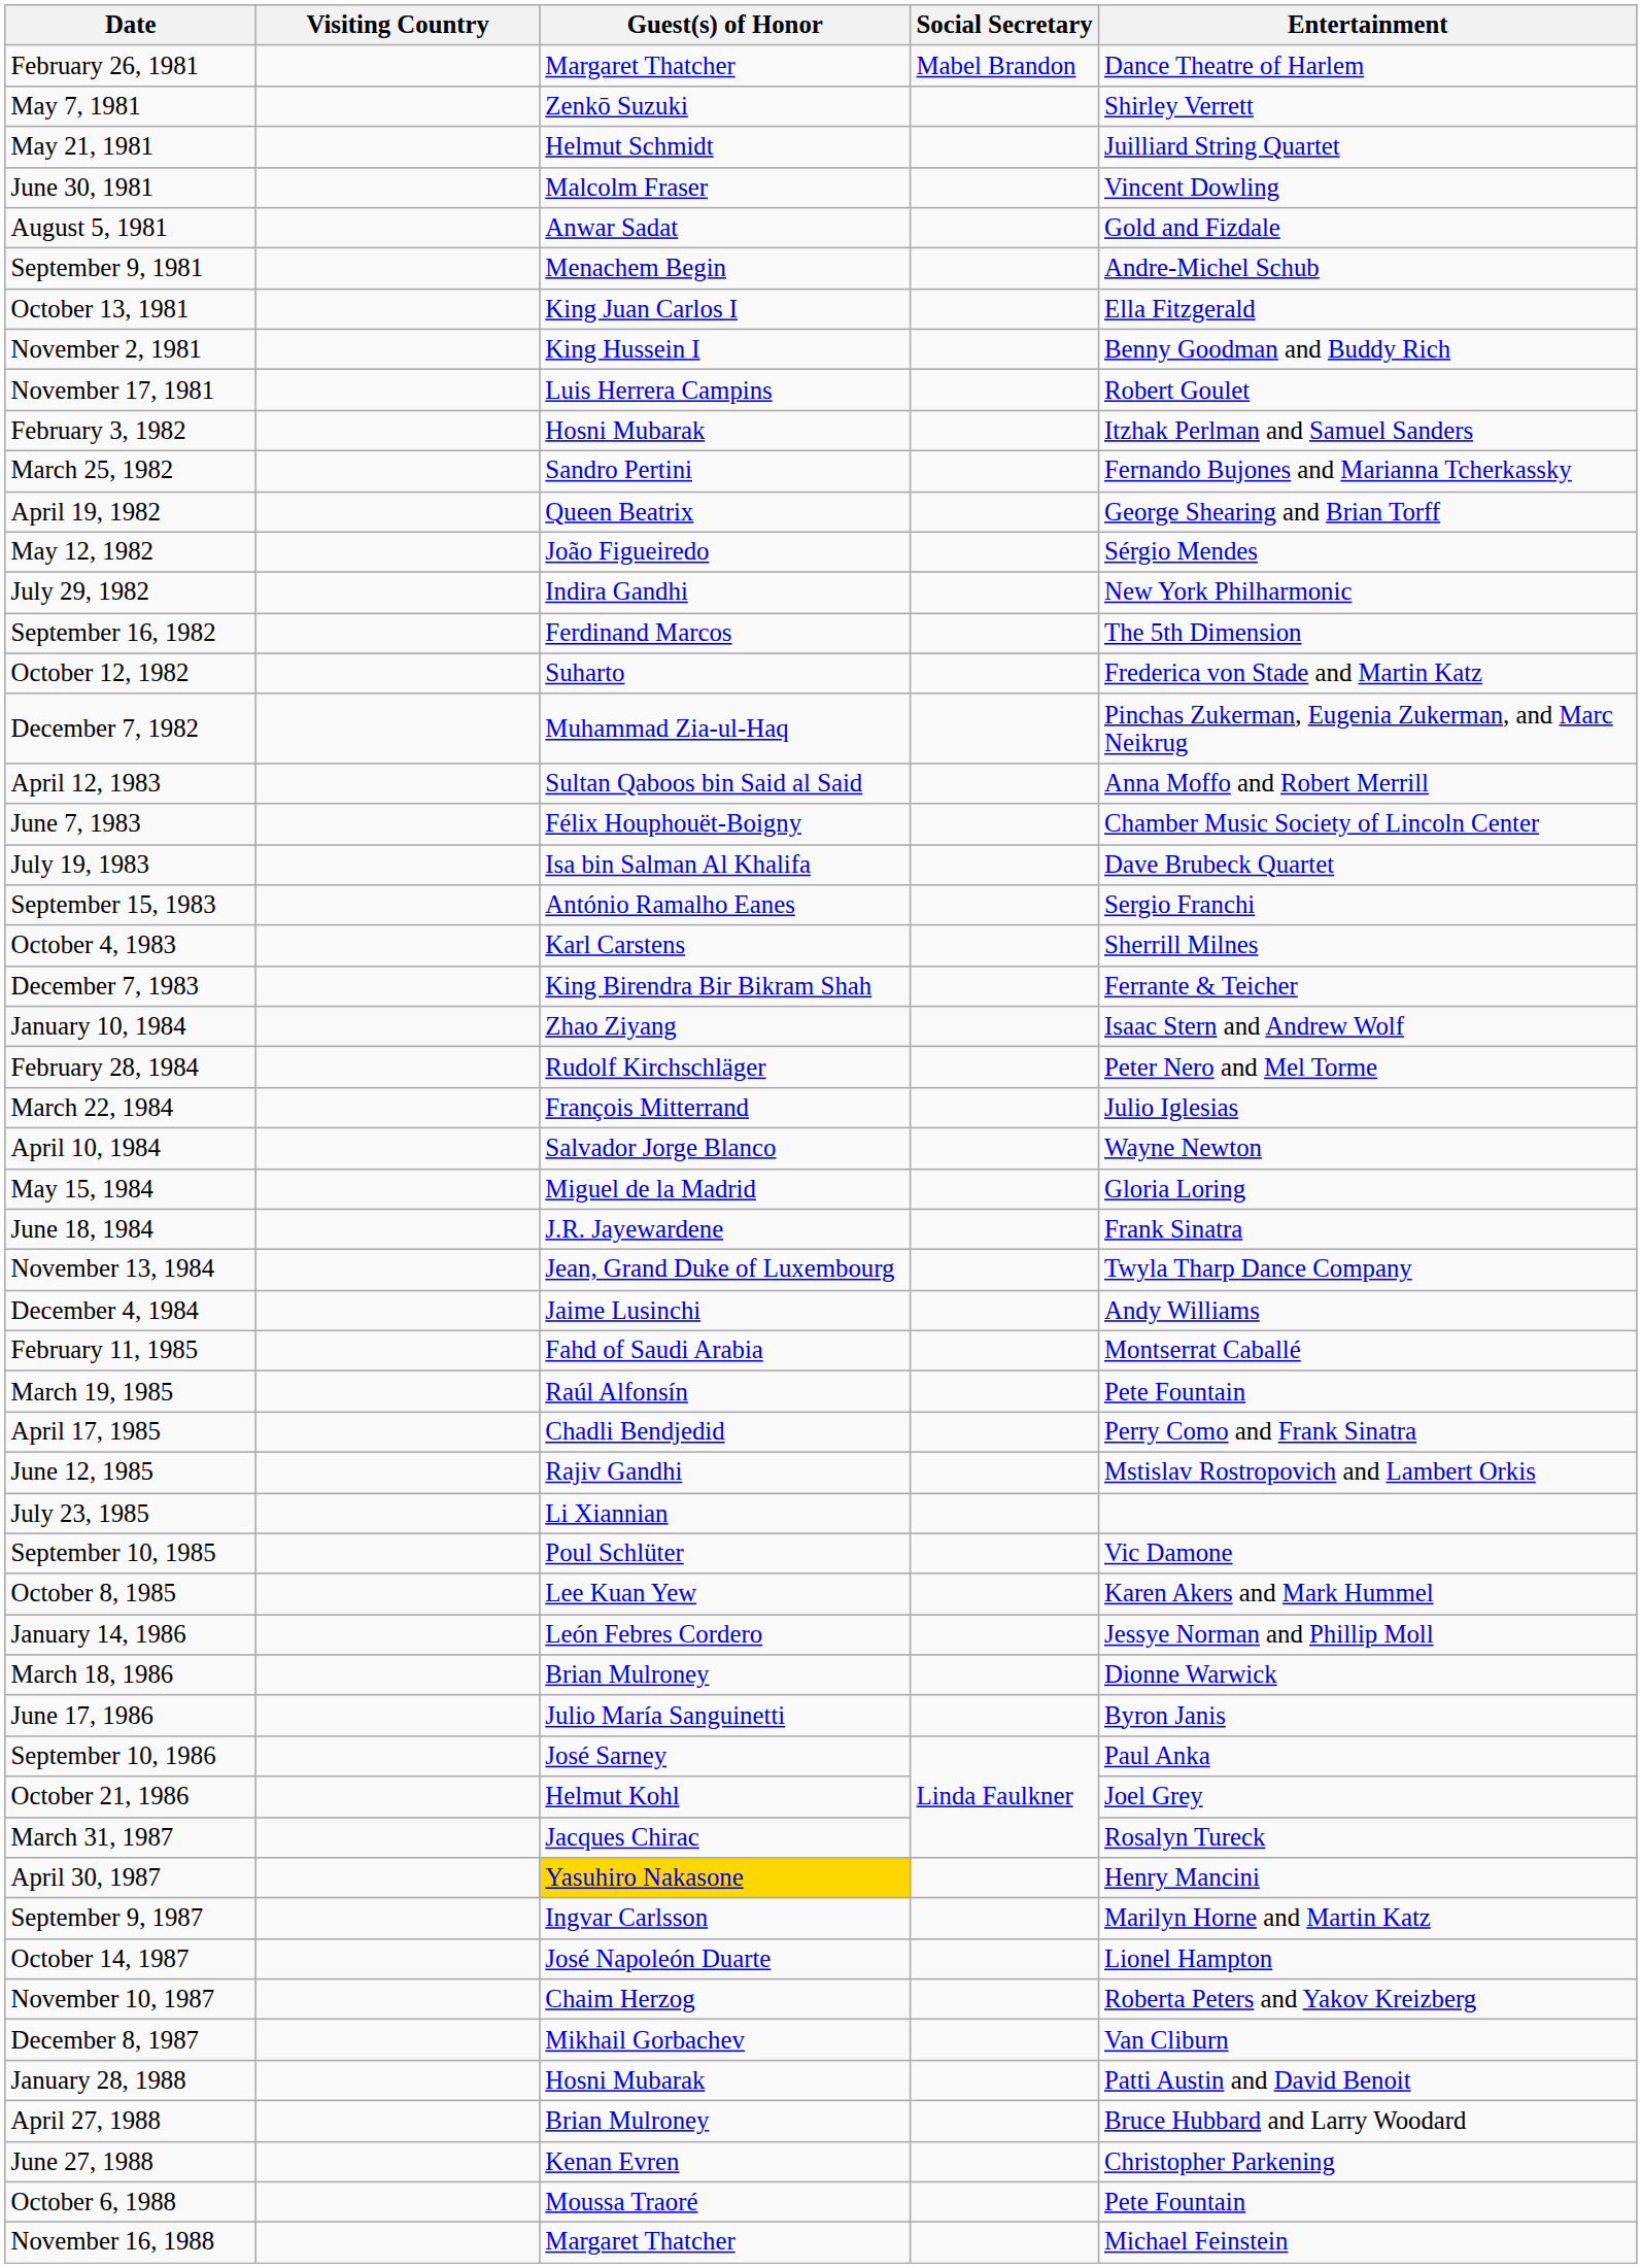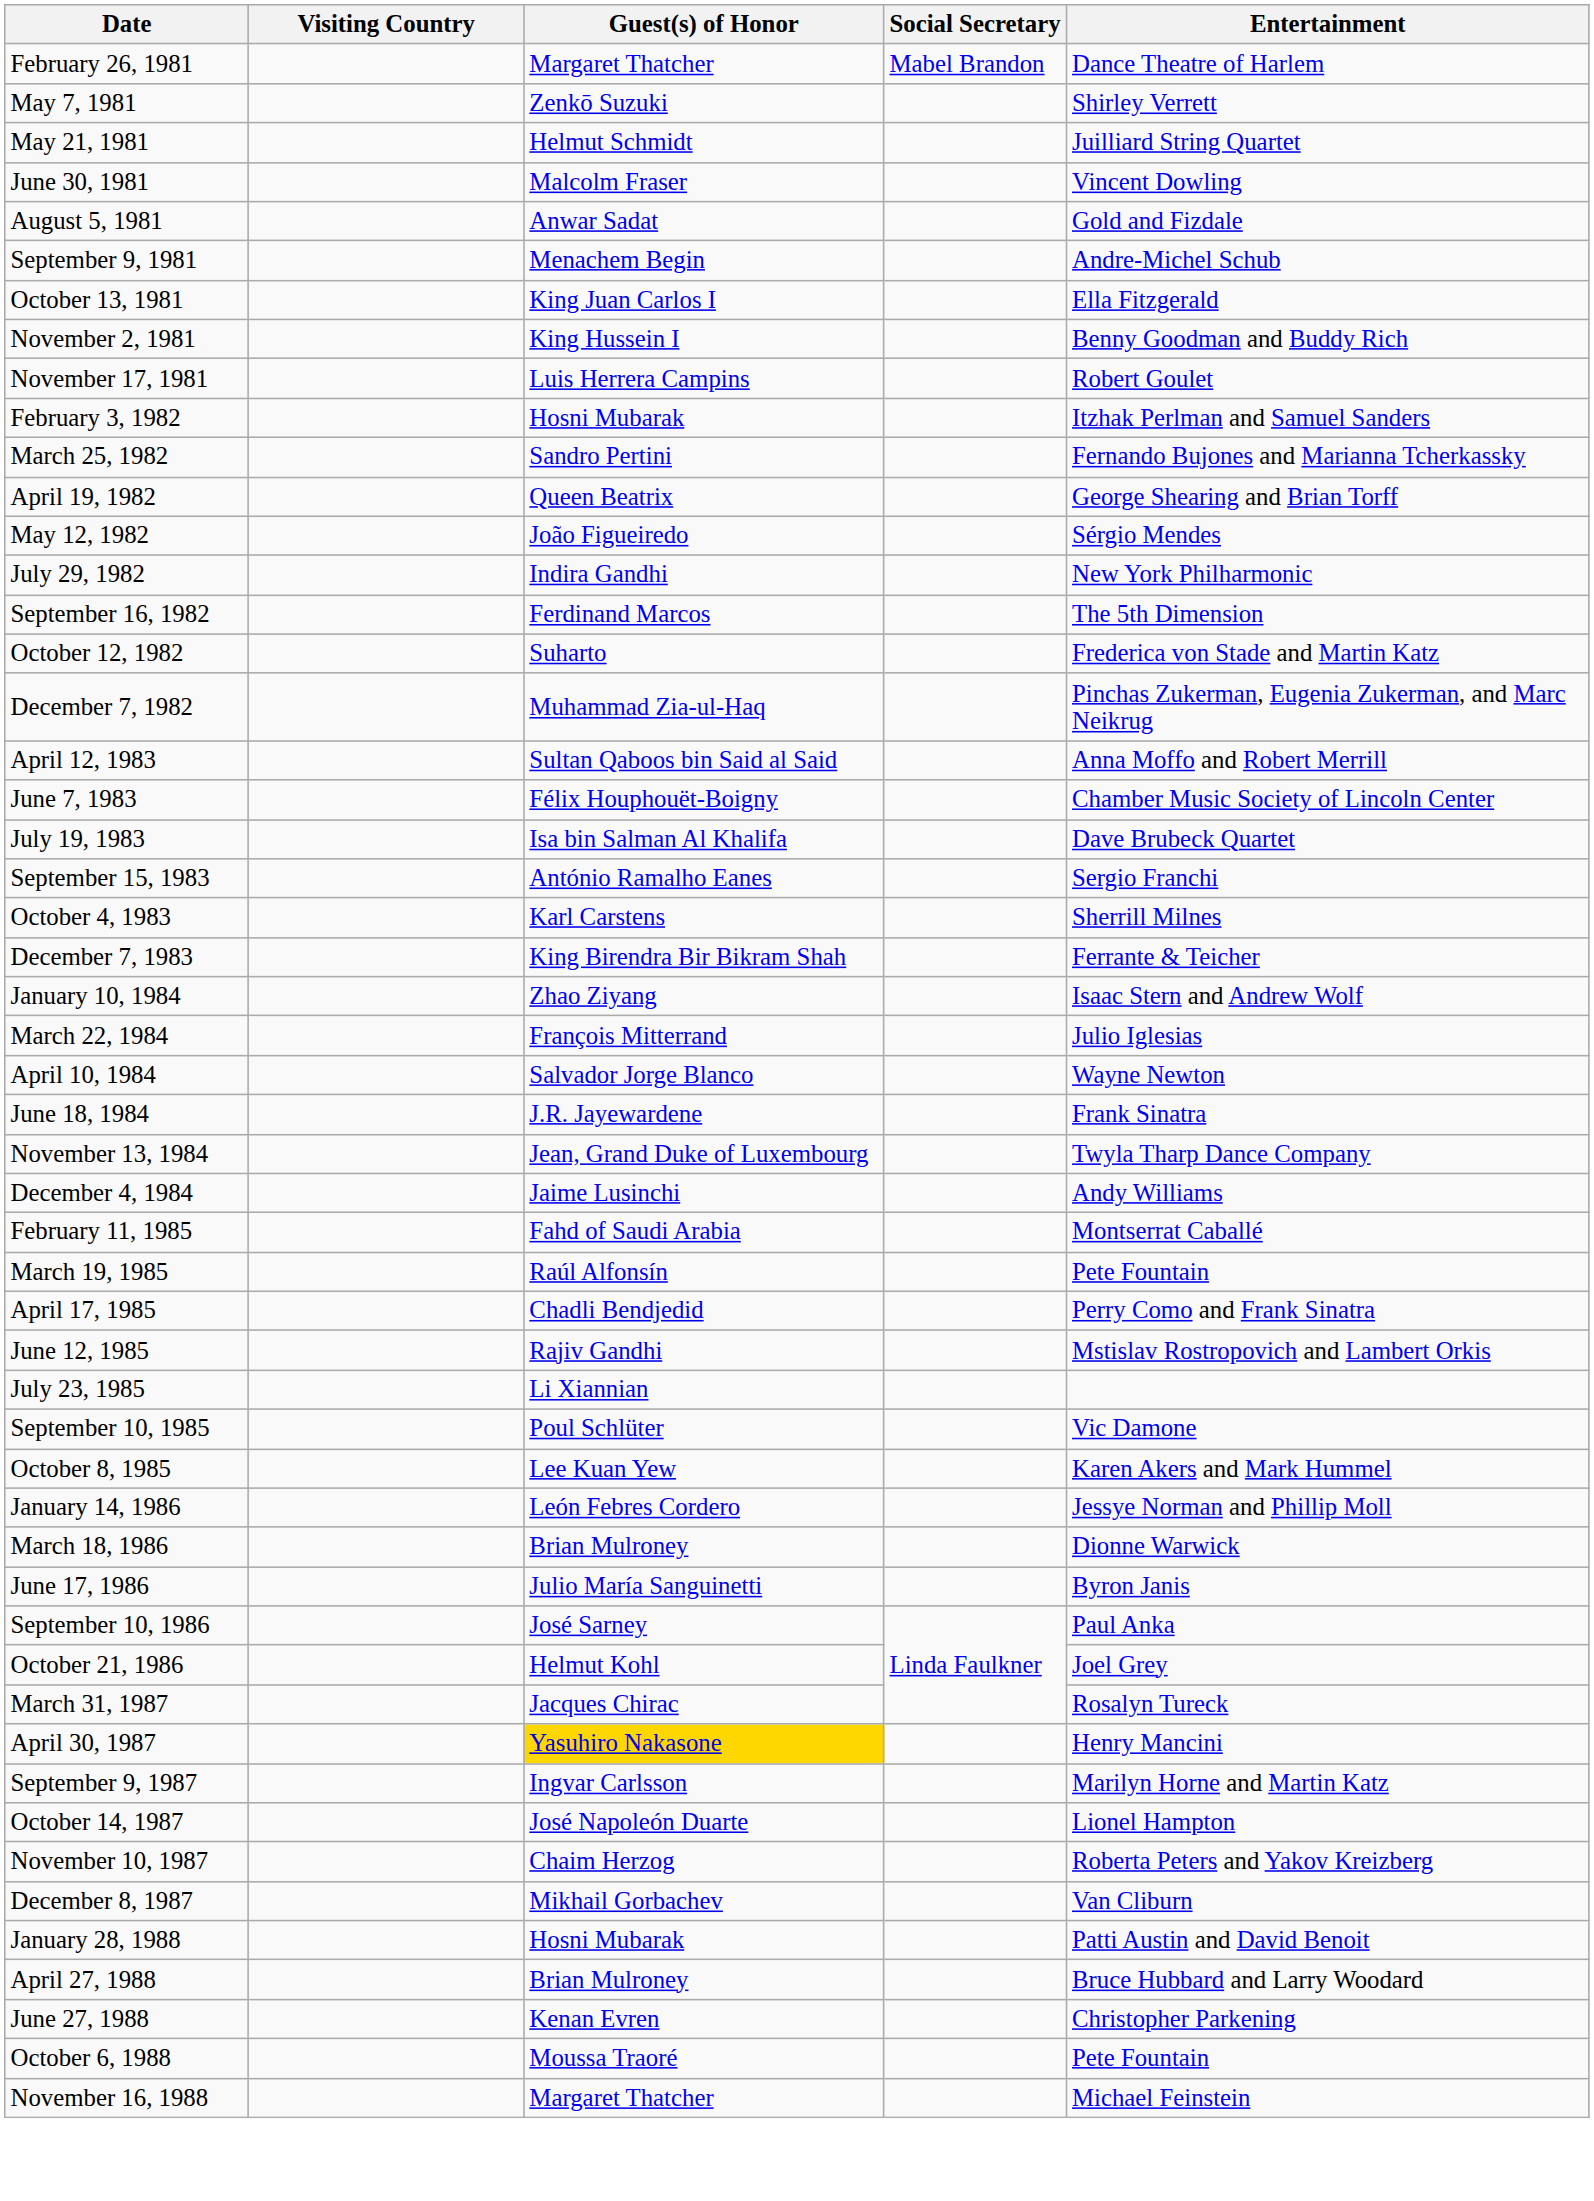- row: February 28, 1984 | Rudolf Kirchschläger | Peter Nero and Mel Torme
- row: May 15, 1984 | Miguel de la Madrid | Gloria Loring
